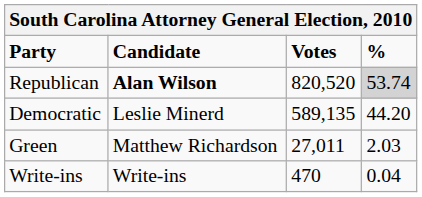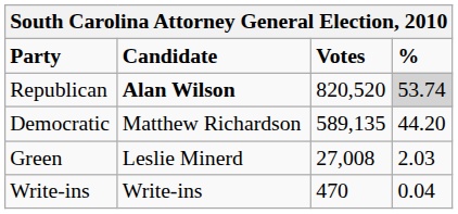Democratic | Candidate: Leslie Minerd -> Matthew Richardson
Green | Candidate: Matthew Richardson -> Leslie Minerd
Green | Votes: 27,011 -> 27,008
